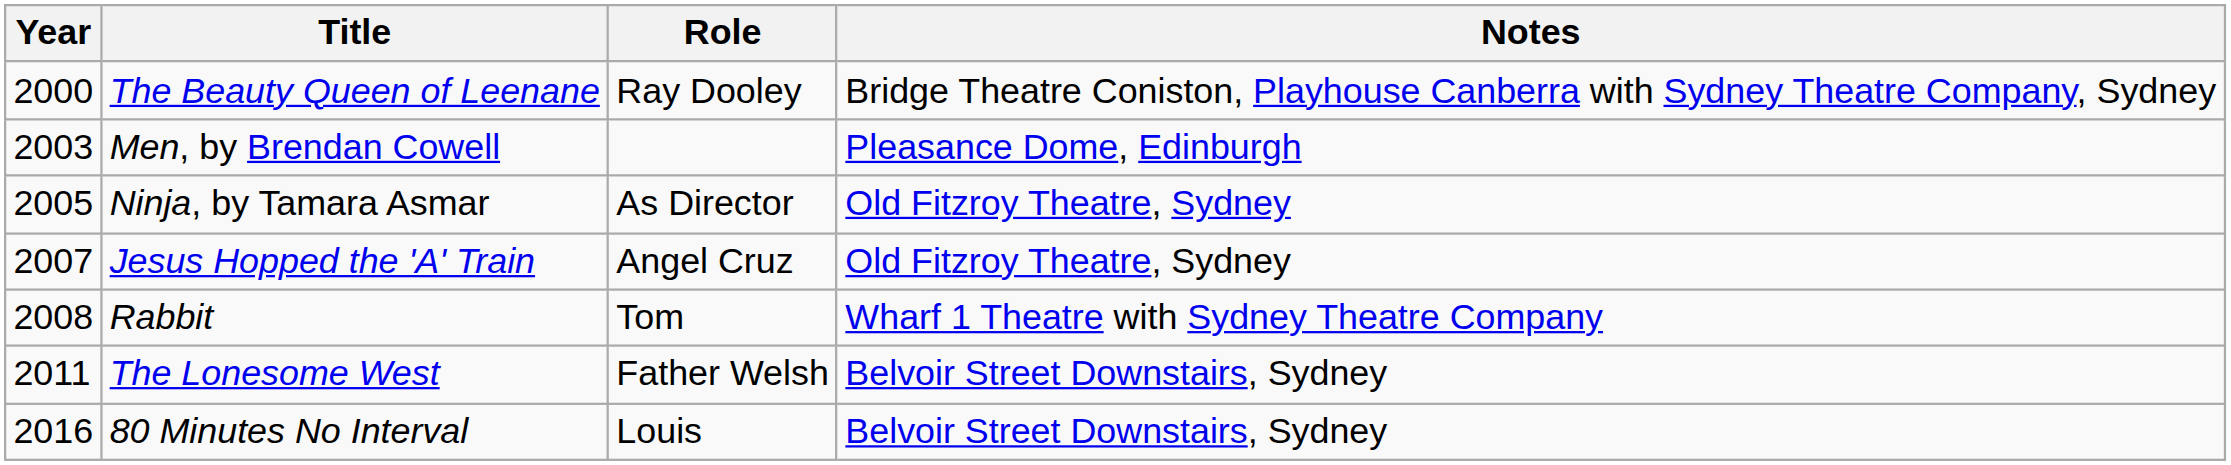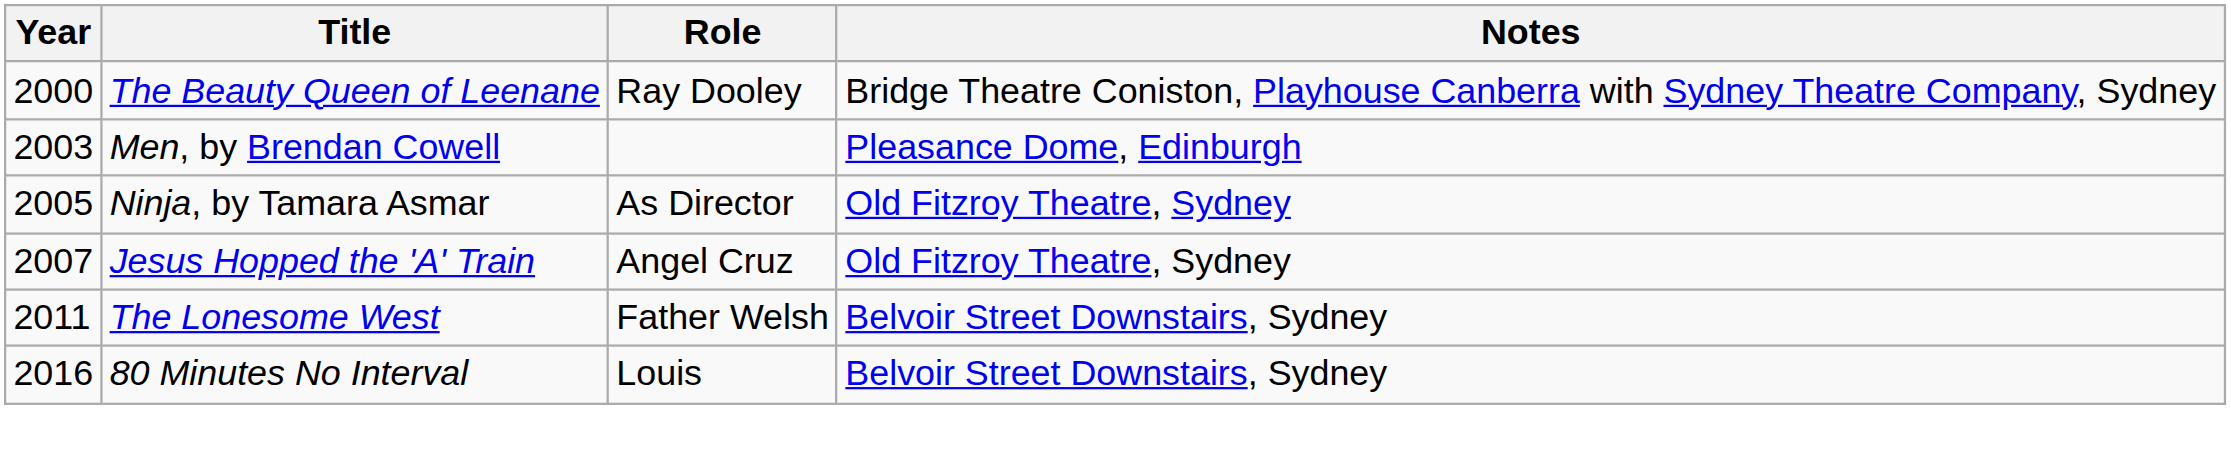- row: 2008 | Rabbit | Tom | Wharf 1 Theatre with Sydney Theatre Company
